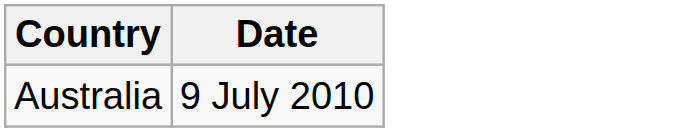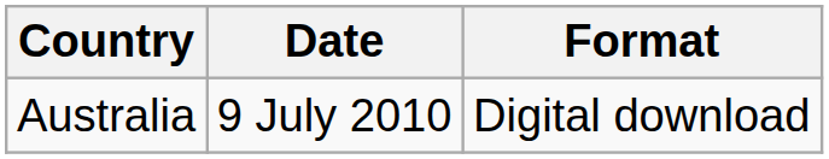+ column: Format | Digital download
